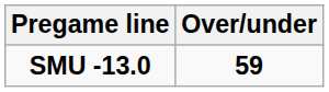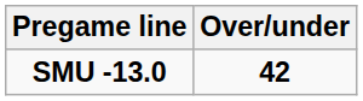SMU -13.0 | Over/under: 59 -> 42
